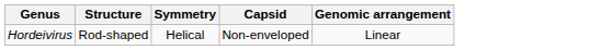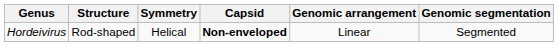+ column: Genomic segmentation | Segmented
Hordeivirus | Capsid: normal -> bold
